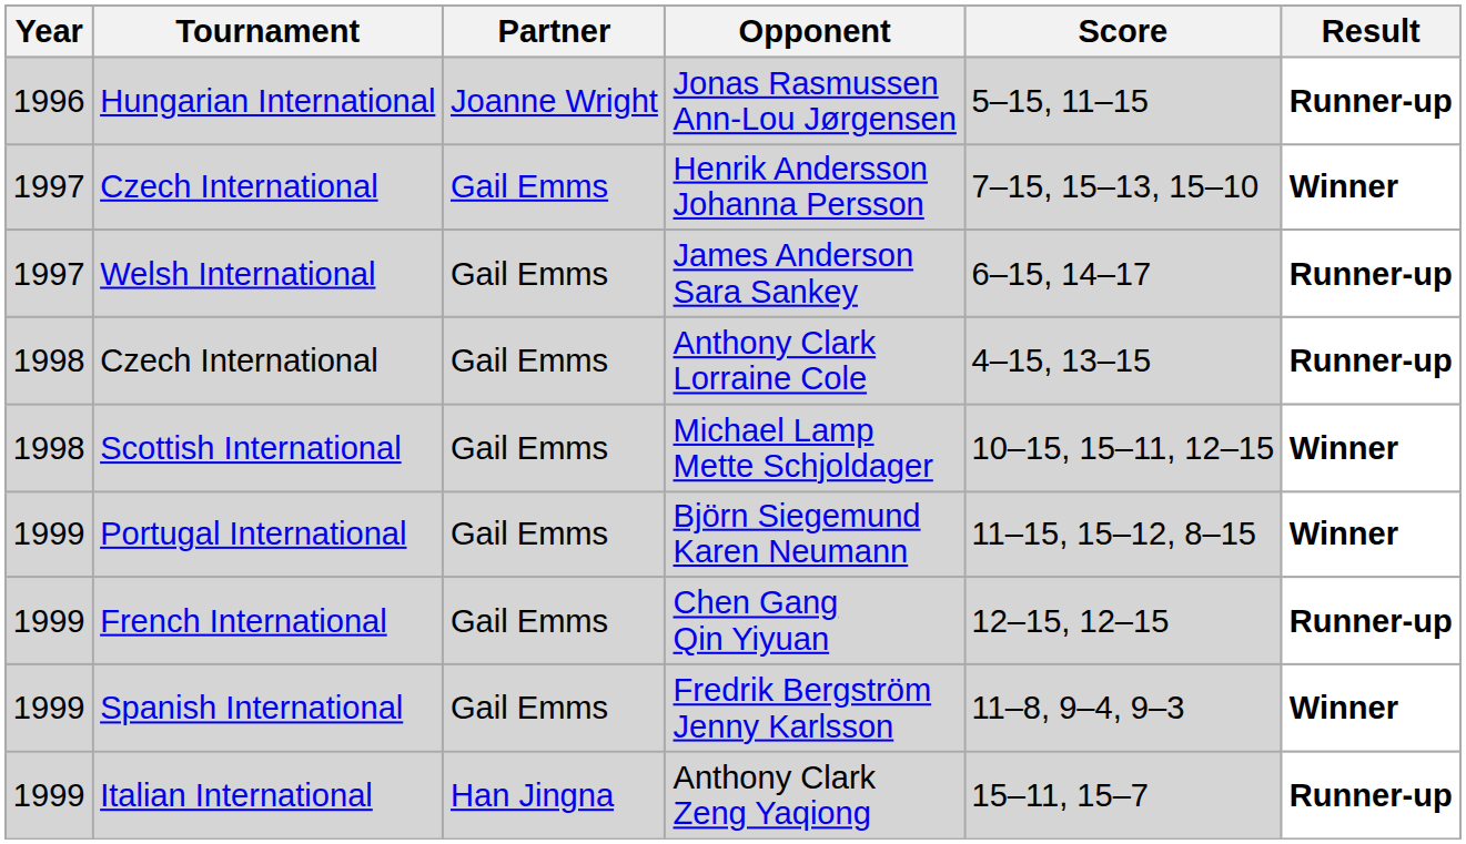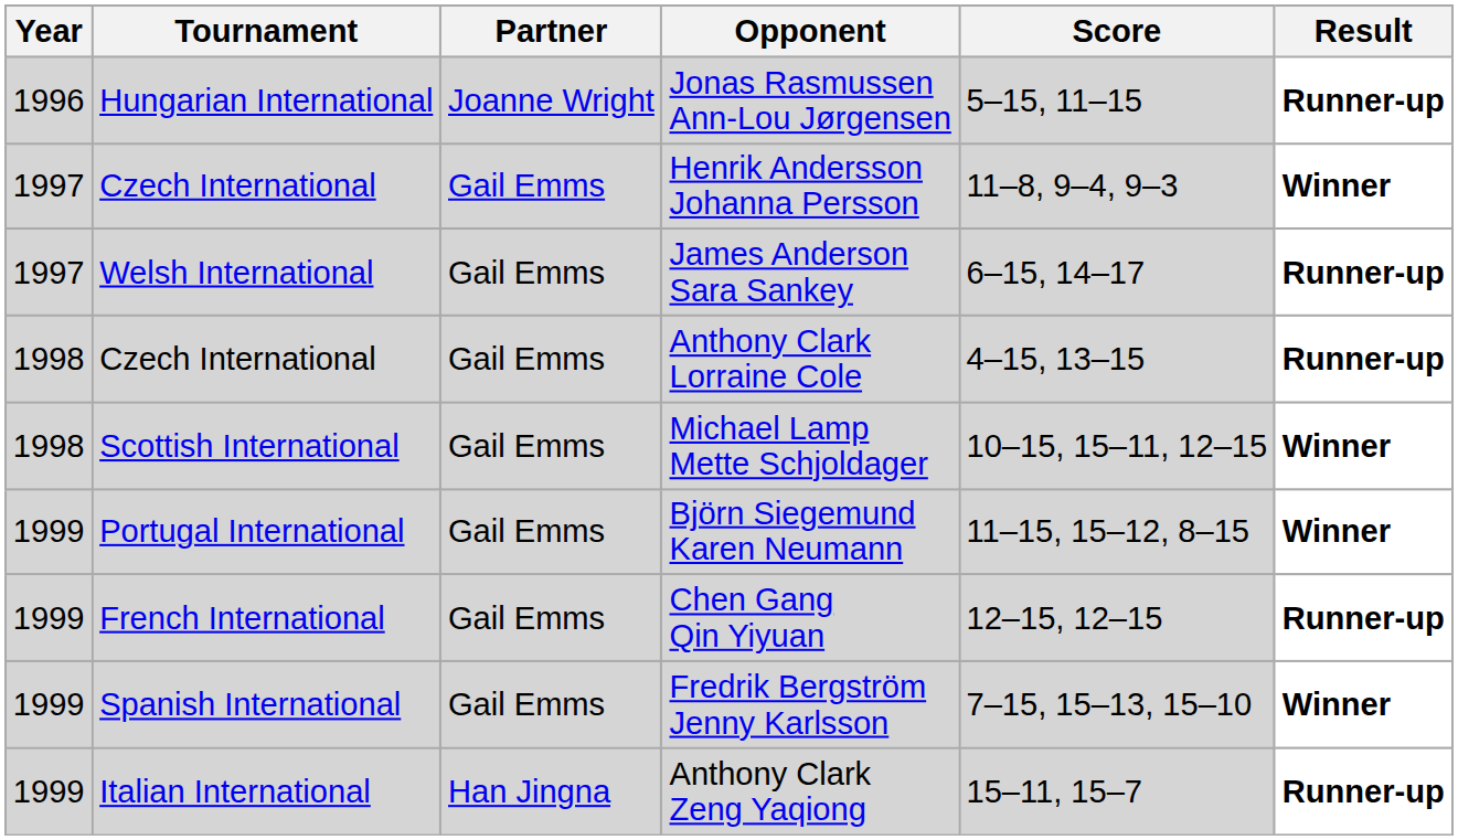Henrik Andersson Johanna Persson | Score: 7–15, 15–13, 15–10 -> 11–8, 9–4, 9–3
Fredrik Bergström Jenny Karlsson | Score: 11–8, 9–4, 9–3 -> 7–15, 15–13, 15–10
